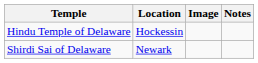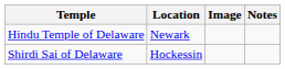Hindu Temple of Delaware | Location: Hockessin -> Newark
Shirdi Sai of Delaware | Location: Newark -> Hockessin
